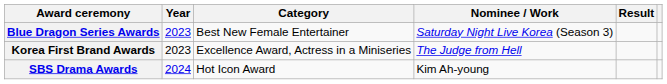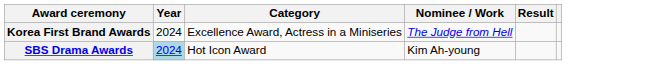- row: Blue Dragon Series Awards | 2023 | Best New Female Entertainer | Saturday Night Live Korea (Season 3)
Korea First Brand Awards | Year: 2023 -> 2024
SBS Drama Awards | Year: no background -> lightblue background
